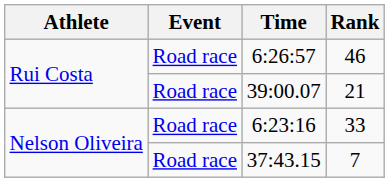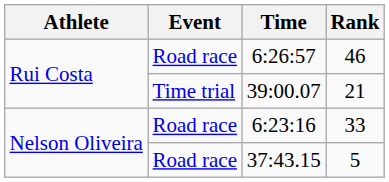39:00.07 | Event: Road race -> Time trial
37:43.15 | Rank: 7 -> 5
